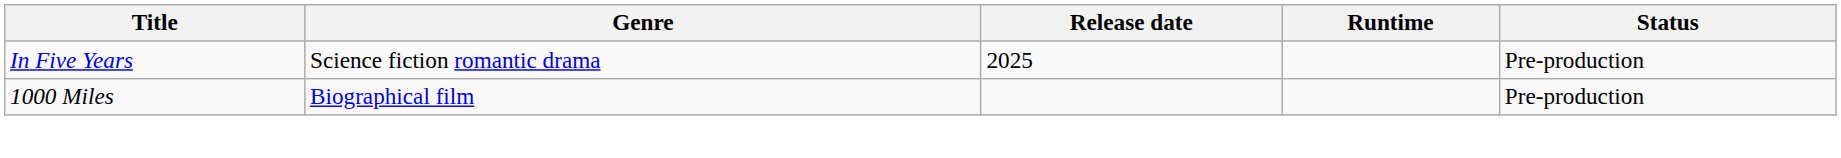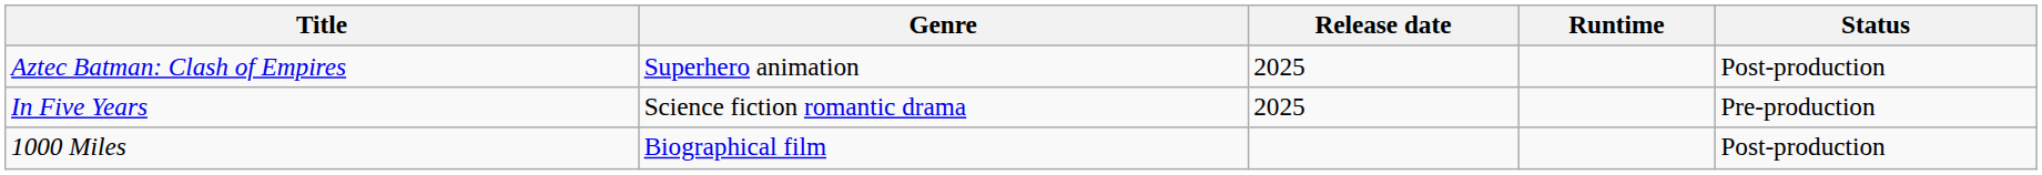+ row: Aztec Batman: Clash of Empires | Superhero animation | 2025 | Post-production
1000 Miles | Status: Pre-production -> Post-production
